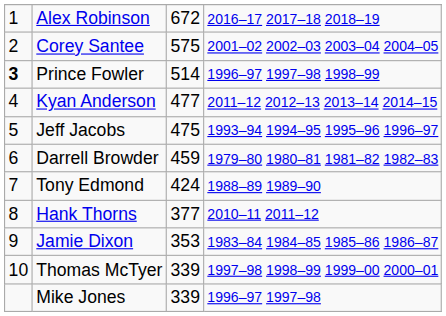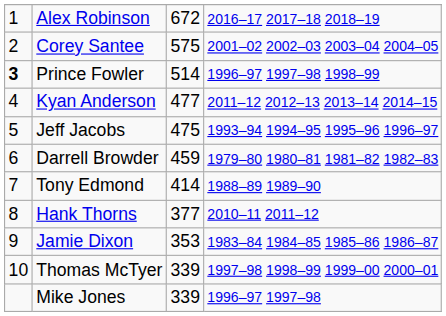Tony Edmond | column 3: 424 -> 414
